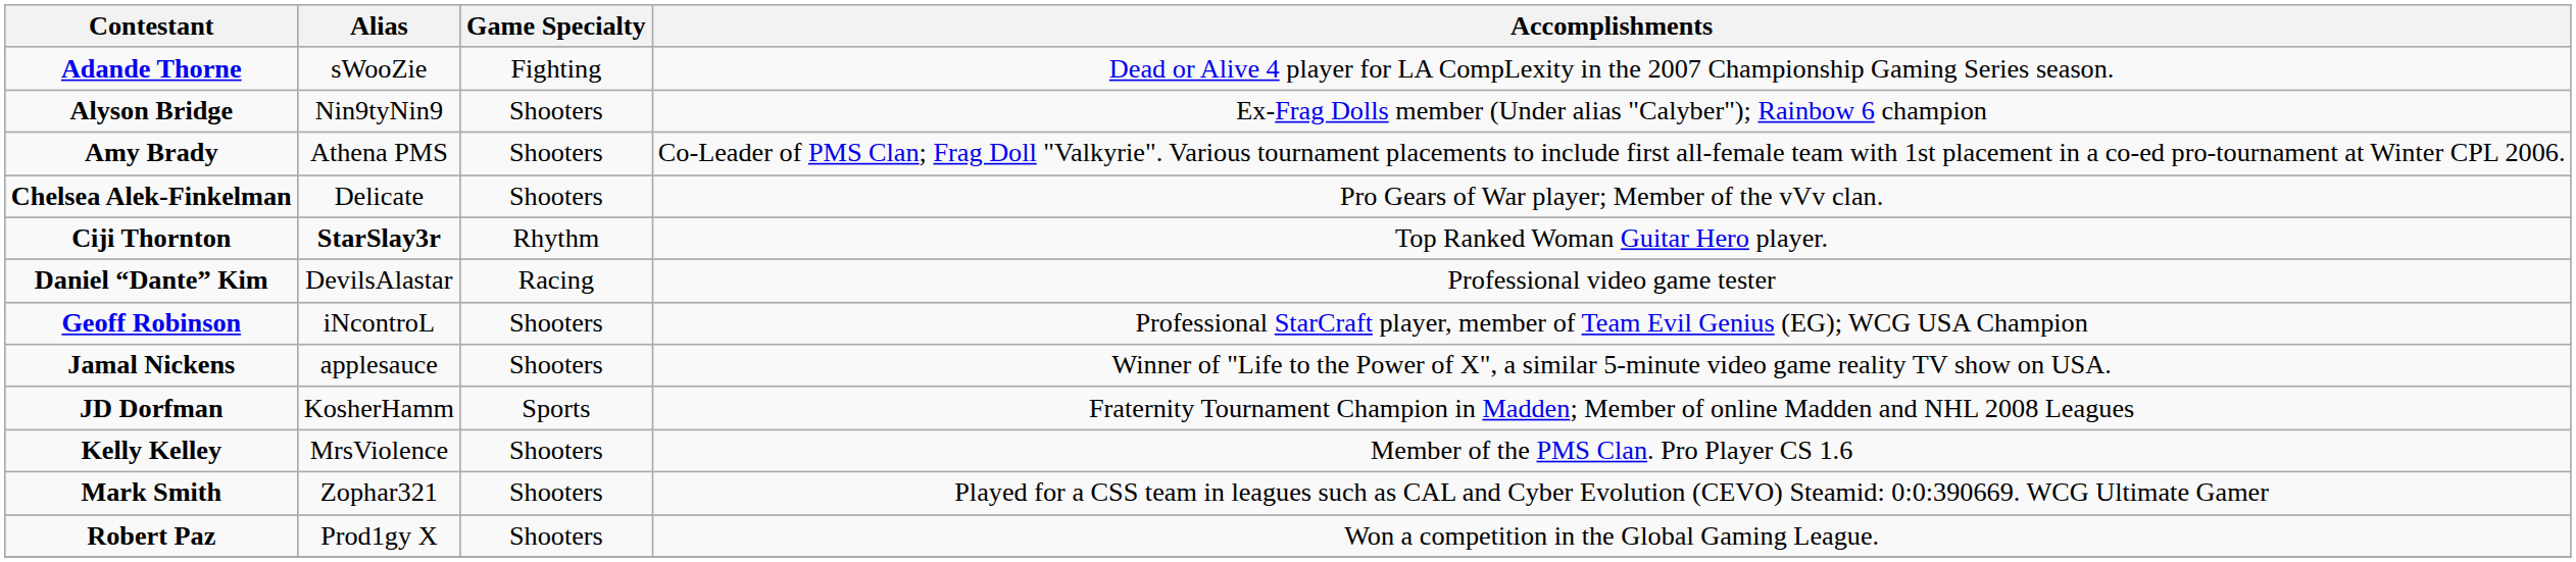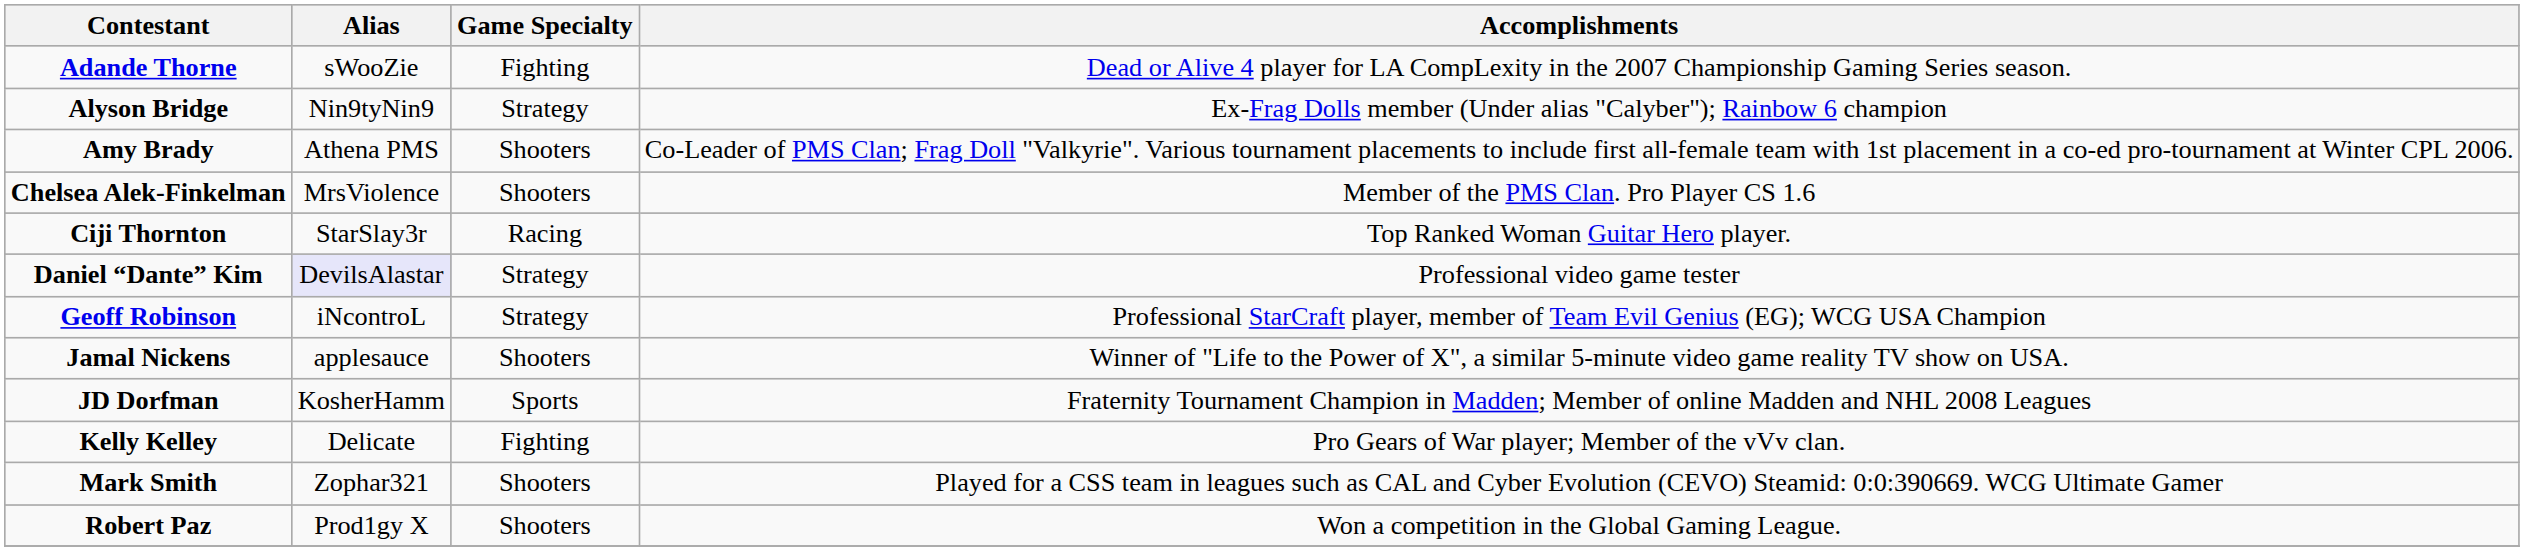Alyson Bridge | Game Specialty: Shooters -> Strategy
Chelsea Alek-Finkelman | Alias: Delicate -> MrsViolence
Chelsea Alek-Finkelman | Accomplishments: Pro Gears of War player; Member of the vVv clan. -> Member of the PMS Clan. Pro Player CS 1.6
Ciji Thornton | Alias: bold -> normal
Ciji Thornton | Game Specialty: Rhythm -> Racing
Daniel “Dante” Kim | Alias: no background -> lavender background
Daniel “Dante” Kim | Game Specialty: Racing -> Strategy
Geoff Robinson | Game Specialty: Shooters -> Strategy
Kelly Kelley | Alias: MrsViolence -> Delicate
Kelly Kelley | Game Specialty: Shooters -> Fighting
Kelly Kelley | Accomplishments: Member of the PMS Clan. Pro Player CS 1.6 -> Pro Gears of War player; Member of the vVv clan.
